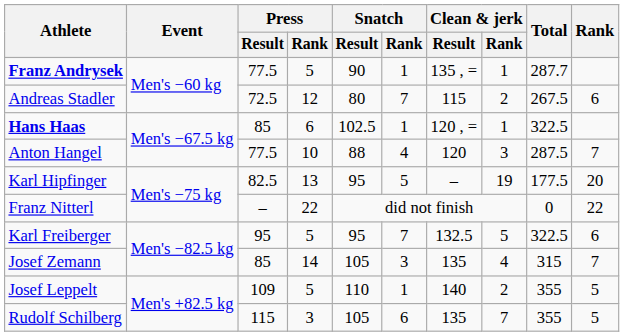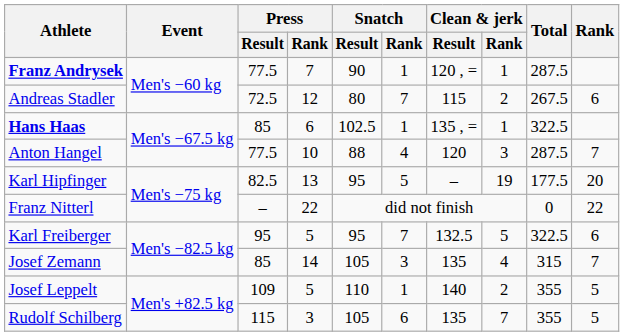Franz Andrysek | Press / Rank: 5 -> 7
Franz Andrysek | Clean & jerk / Result: 135 , = -> 120 , =
Franz Andrysek | Total: 287.7 -> 287.5
Hans Haas | Clean & jerk / Result: 120 , = -> 135 , =
